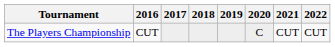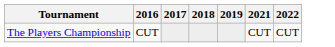- column: 2020 | C
